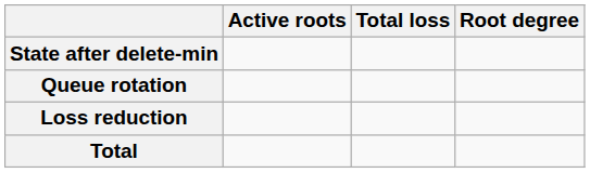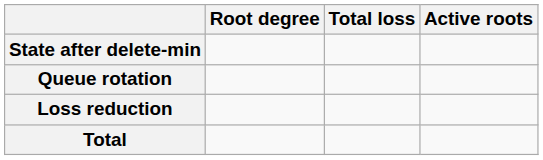columns swapped: Active roots <-> Root degree
